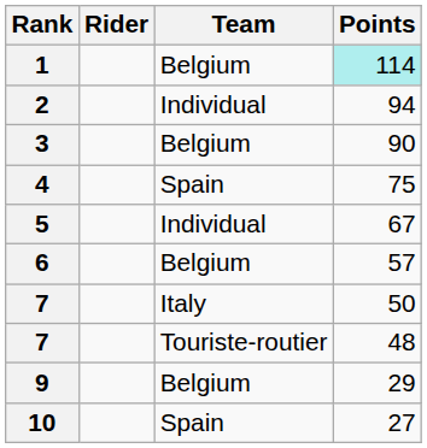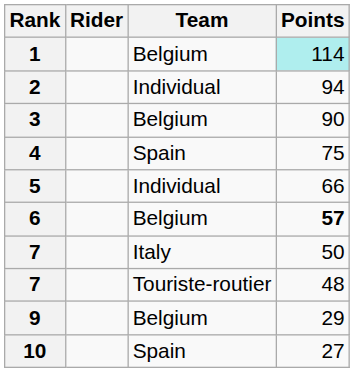5 | Points: 67 -> 66
6 | Points: normal -> bold
